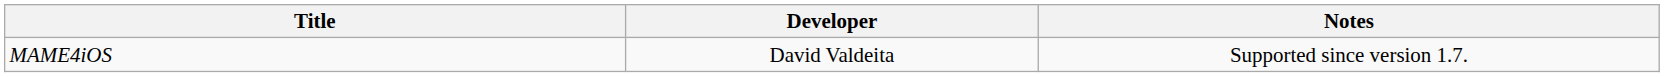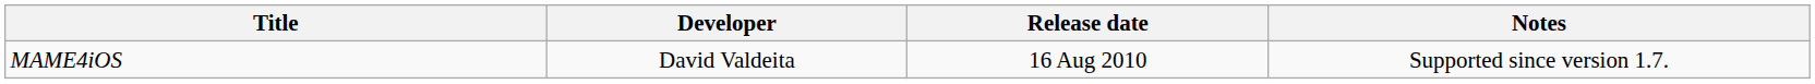+ column: Release date | 16 Aug 2010
